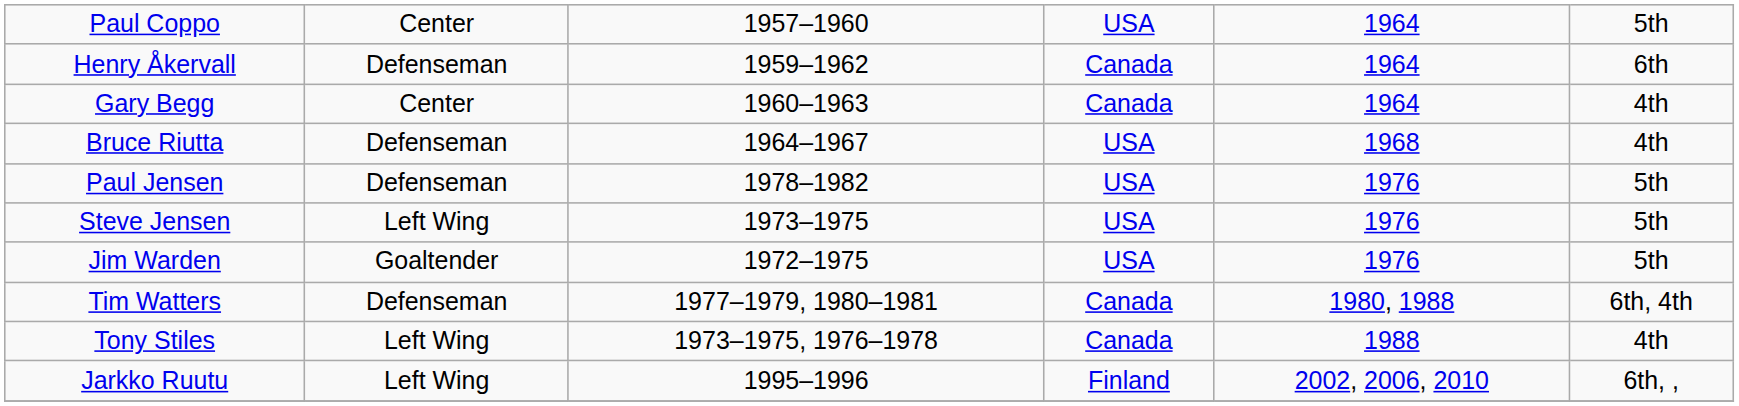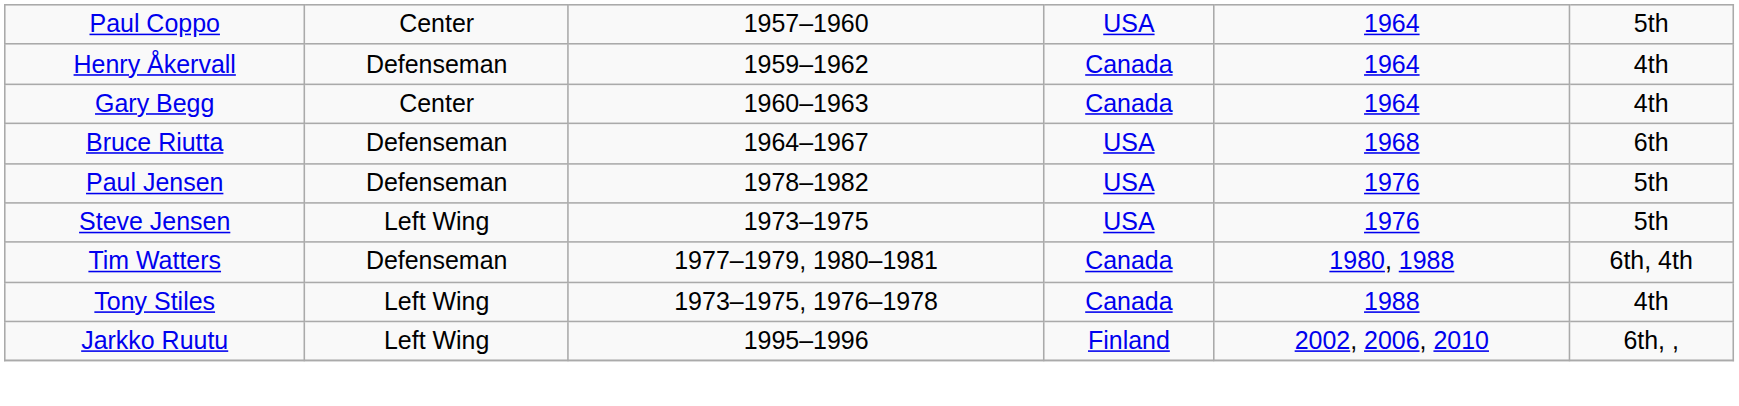Henry Åkervall | column 6: 6th -> 4th
Bruce Riutta | column 6: 4th -> 6th
- row: Jim Warden | Goaltender | 1972–1975 | USA | 1976 | 5th
